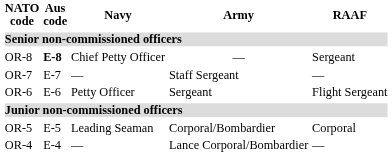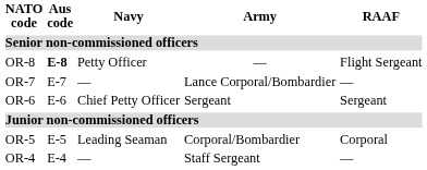OR-8 | Navy: Chief Petty Officer -> Petty Officer
OR-8 | RAAF: Sergeant -> Flight Sergeant
OR-7 | Army: Staff Sergeant -> Lance Corporal/Bombardier
OR-6 | Navy: Petty Officer -> Chief Petty Officer
OR-6 | RAAF: Flight Sergeant -> Sergeant
OR-4 | Army: Lance Corporal/Bombardier -> Staff Sergeant
